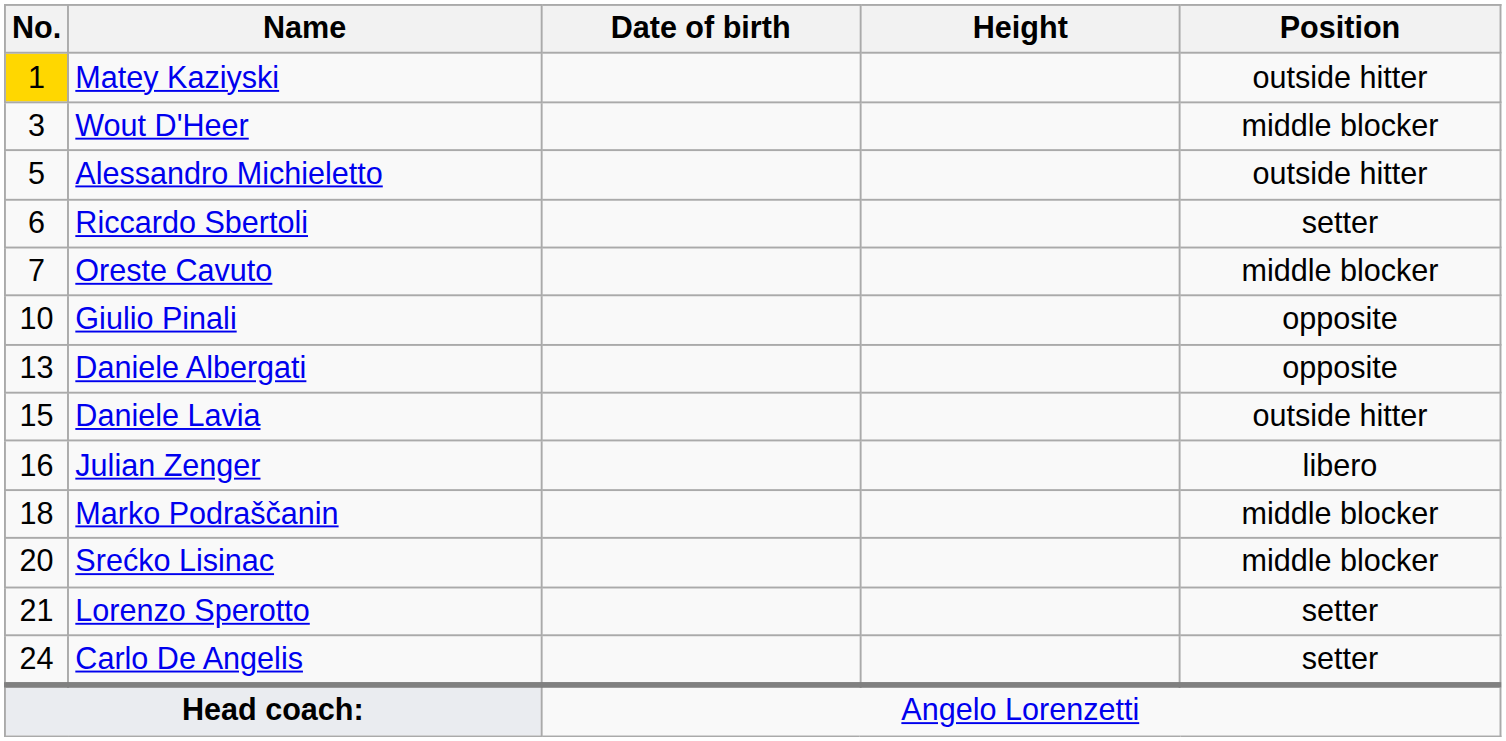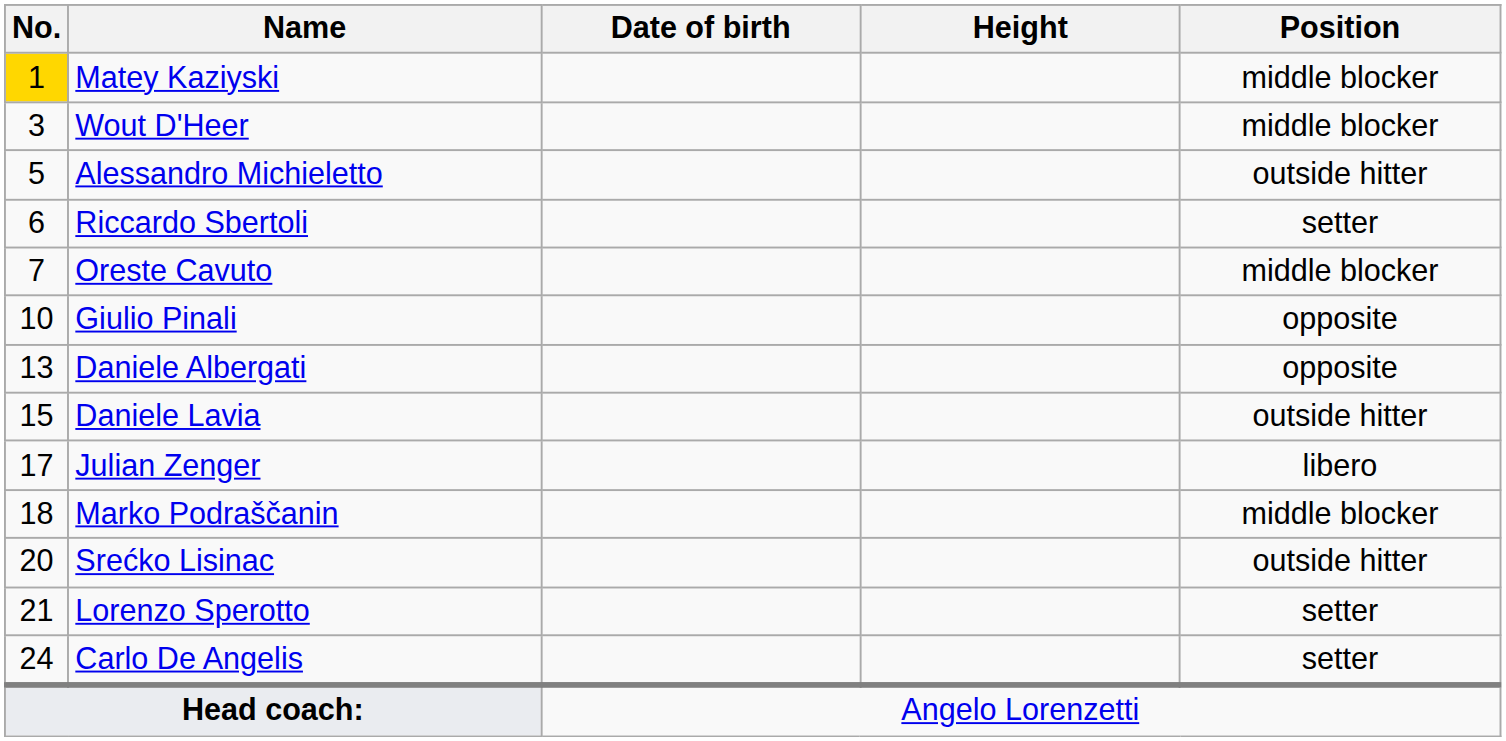Matey Kaziyski | Position: outside hitter -> middle blocker
Julian Zenger | No.: 16 -> 17
Srećko Lisinac | Position: middle blocker -> outside hitter
